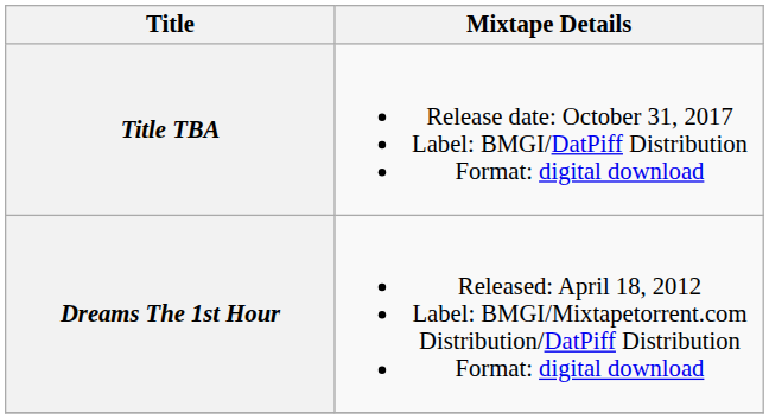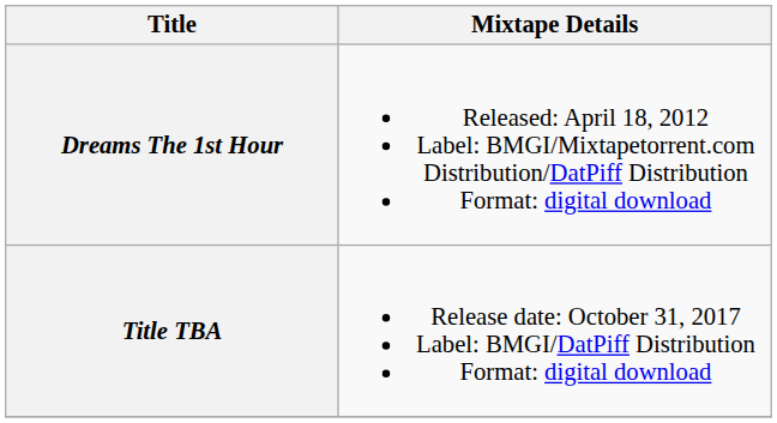rows swapped: Dreams The 1st Hour <-> Title TBA
